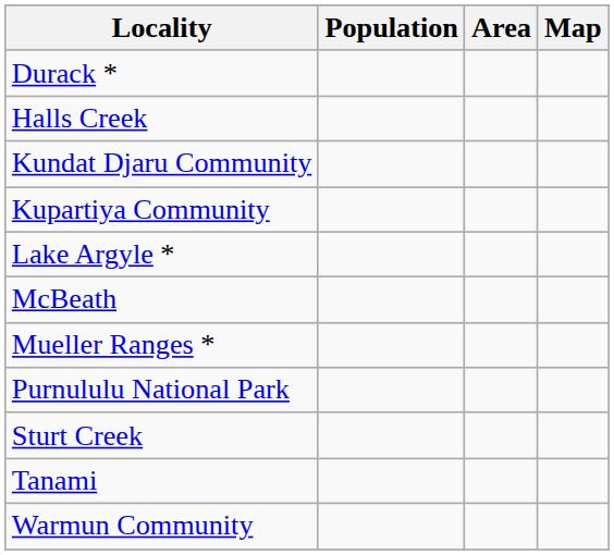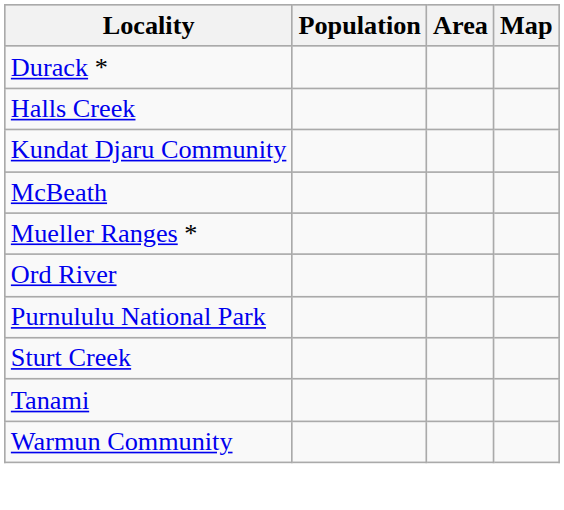- row: Kupartiya Community
- row: Lake Argyle *
+ row: Ord River
